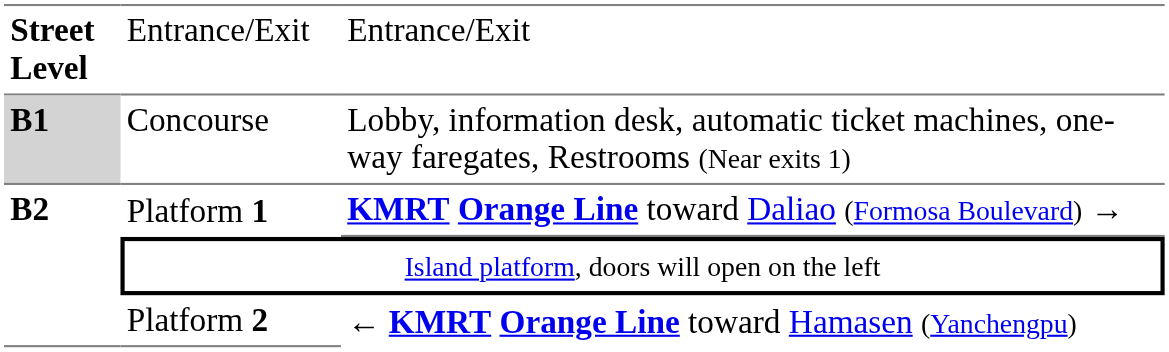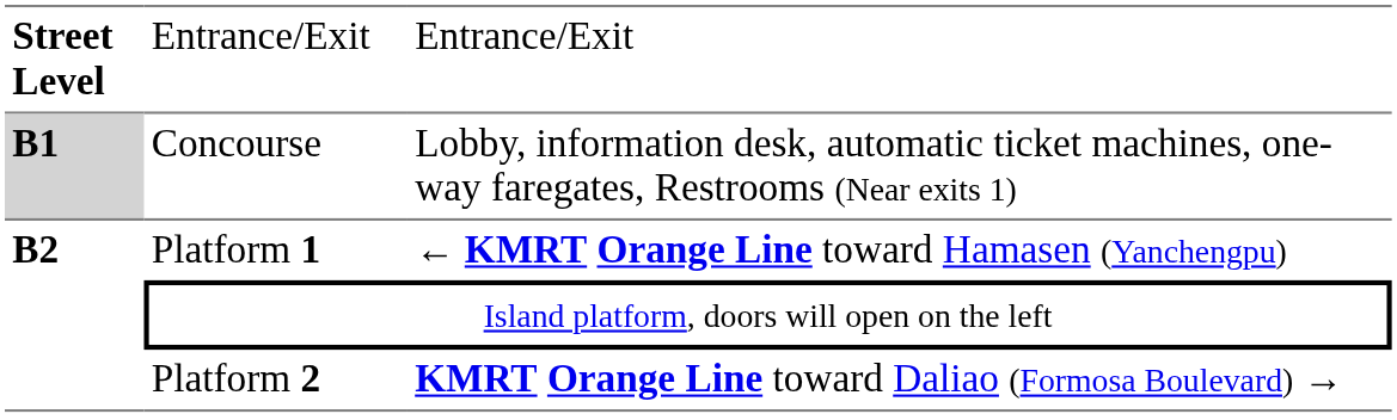Platform 1 | column 3: KMRT Orange Line toward Daliao (Formosa Boulevard) → -> ← KMRT Orange Line toward Hamasen (Yanchengpu)
Platform 2 | column 3: ← KMRT Orange Line toward Hamasen (Yanchengpu) -> KMRT Orange Line toward Daliao (Formosa Boulevard) →
